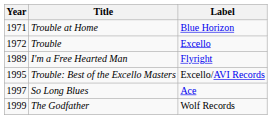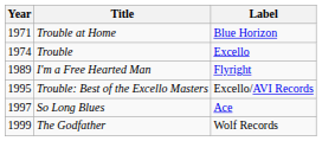Trouble | Year: 1972 -> 1974
